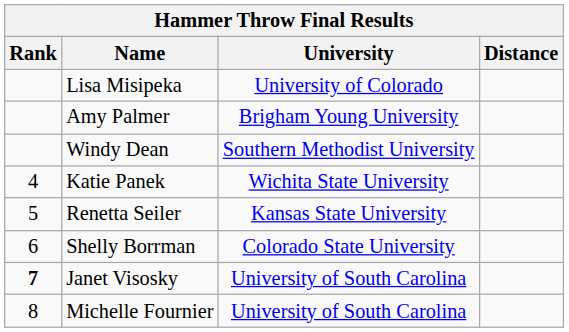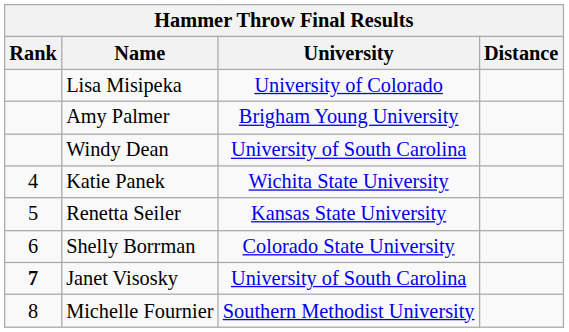Windy Dean | University: Southern Methodist University -> University of South Carolina
Michelle Fournier | University: University of South Carolina -> Southern Methodist University
